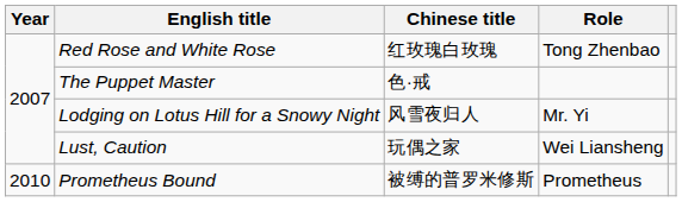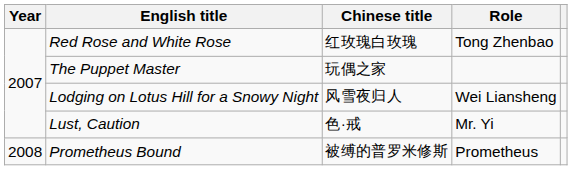The Puppet Master | Chinese title: 色·戒 -> 玩偶之家
Lodging on Lotus Hill for a Snowy Night | Role: Mr. Yi -> Wei Liansheng
Lust, Caution | Chinese title: 玩偶之家 -> 色·戒
Lust, Caution | Role: Wei Liansheng -> Mr. Yi
Prometheus Bound | Year: 2010 -> 2008
